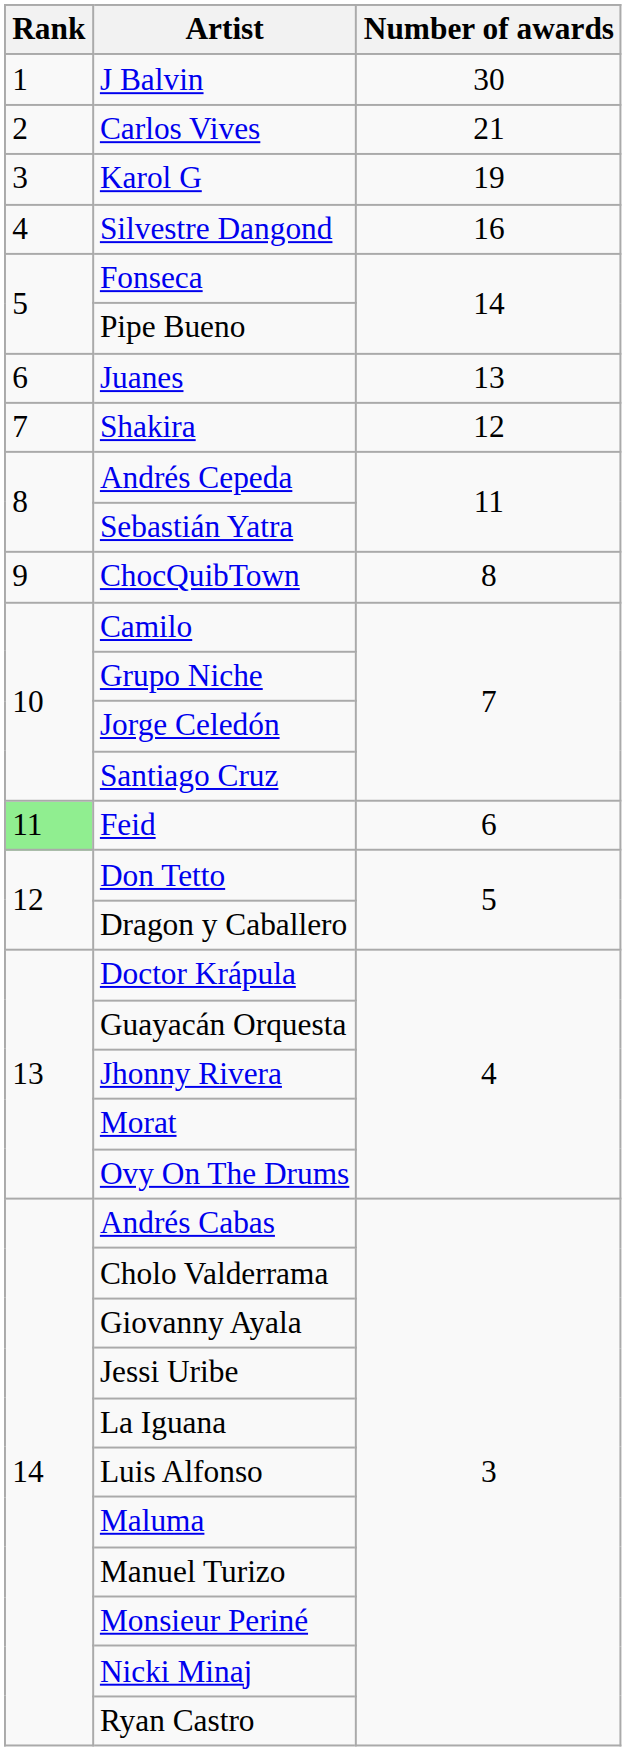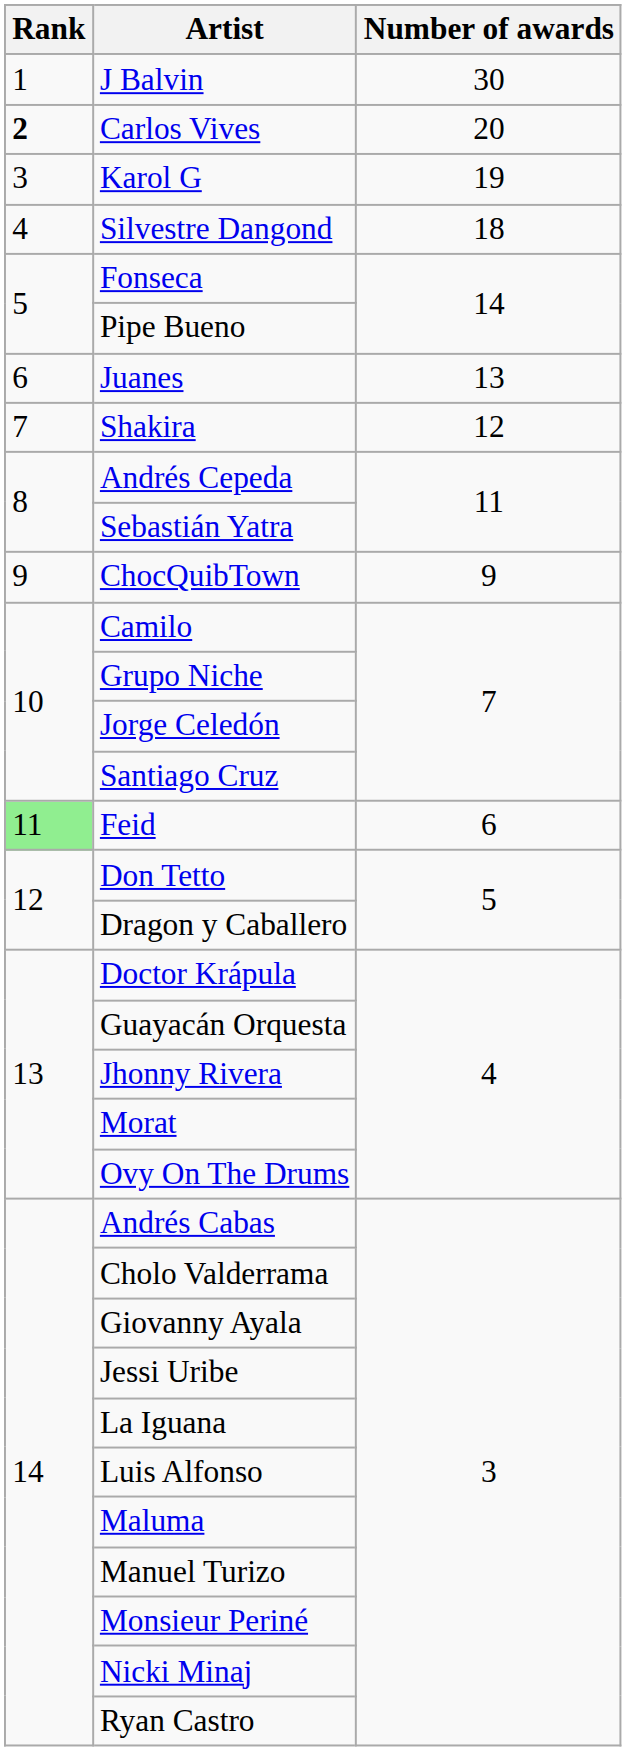Carlos Vives | Rank: normal -> bold
Carlos Vives | Number of awards: 21 -> 20
Silvestre Dangond | Number of awards: 16 -> 18
ChocQuibTown | Number of awards: 8 -> 9
